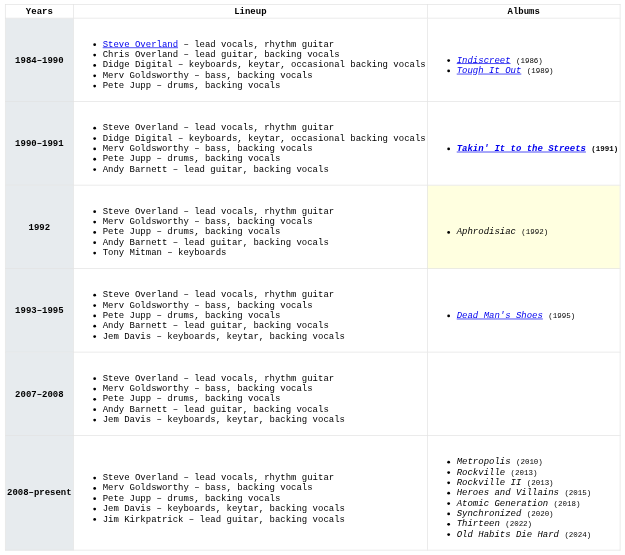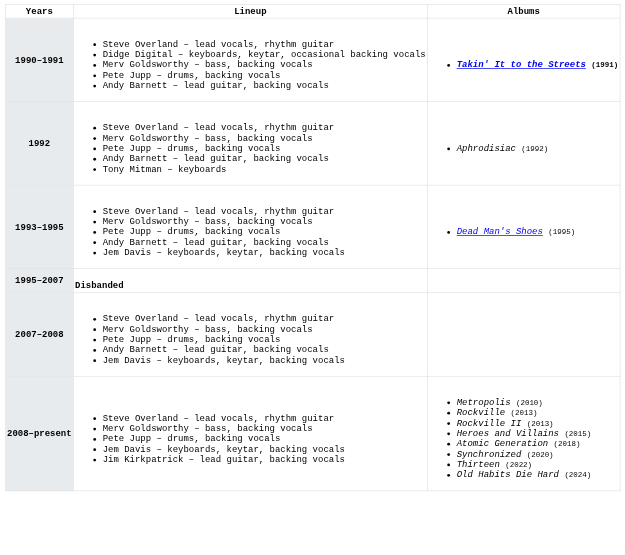- row: 1984–1990 | Steve Overland – lead vocals, rhythm guitar Chris Overland – lead guitar, backing vocals Didge Digital – keyboards, keytar, occasional backing vocals Merv Goldsworthy – bass, backing vocals Pete Jupp – drums, backing vocals | Indiscreet (1986) Tough It Out (1989)
1992 | Albums: lightyellow background -> no background
+ row: 1995–2007 | Disbanded
